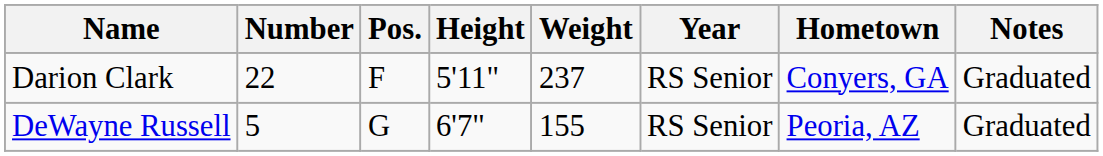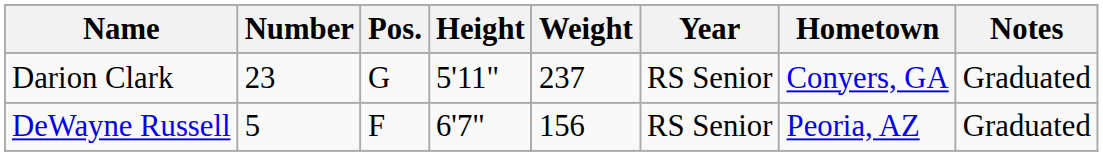Darion Clark | Number: 22 -> 23
Darion Clark | Pos.: F -> G
DeWayne Russell | Pos.: G -> F
DeWayne Russell | Weight: 155 -> 156
